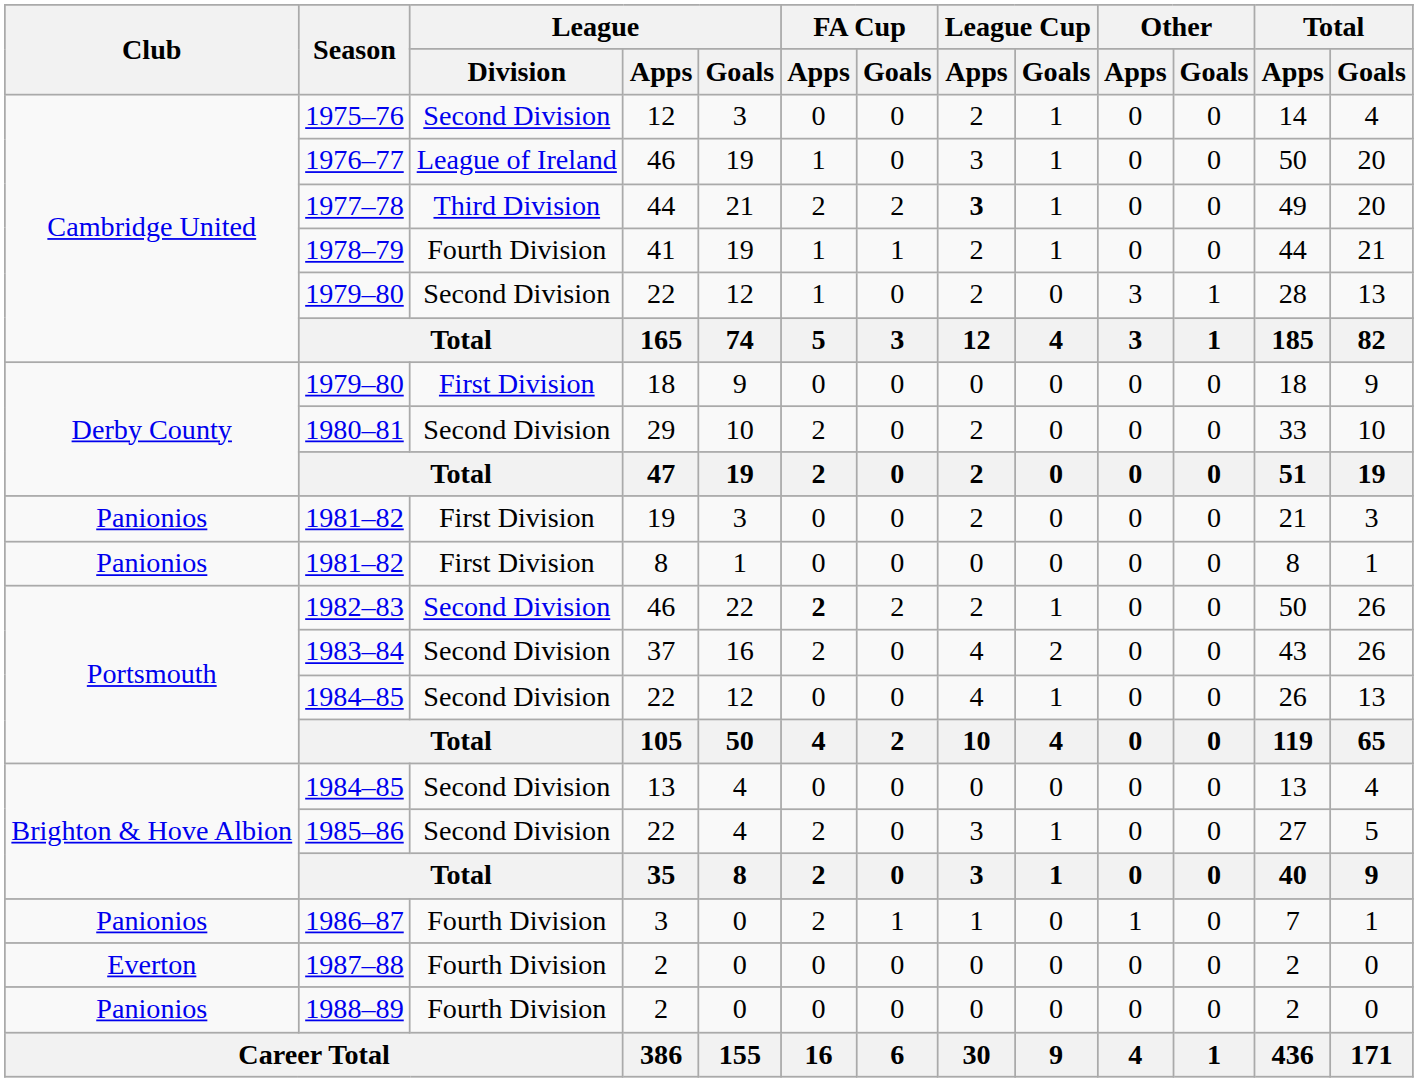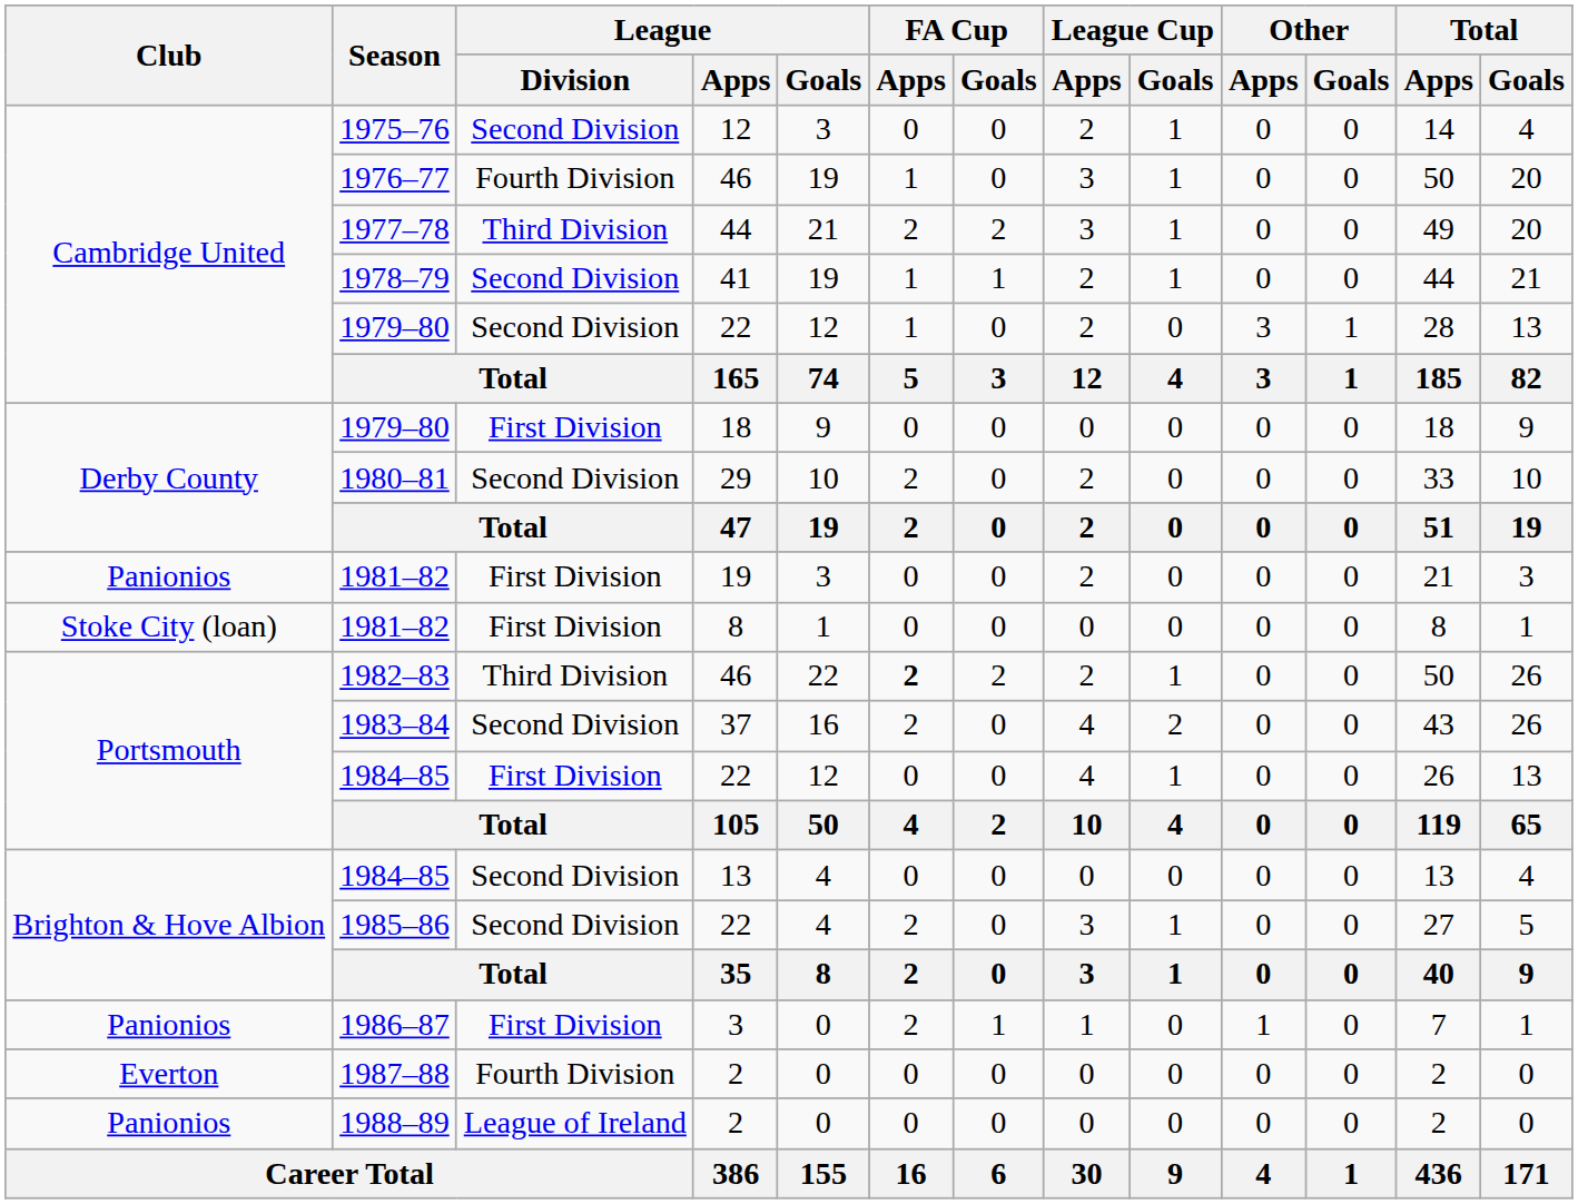1976–77 | League / Division: League of Ireland -> Fourth Division
1977–78 | League Cup / Apps: bold -> normal
1978–79 | League / Division: Fourth Division -> Second Division
1981–82 / 8 | Club: Panionios -> Stoke City (loan)
1982–83 | League / Division: Second Division -> Third Division
1984–85 / 22 | League / Division: Second Division -> First Division
1986–87 | League / Division: Fourth Division -> First Division
1988–89 | League / Division: Fourth Division -> League of Ireland
